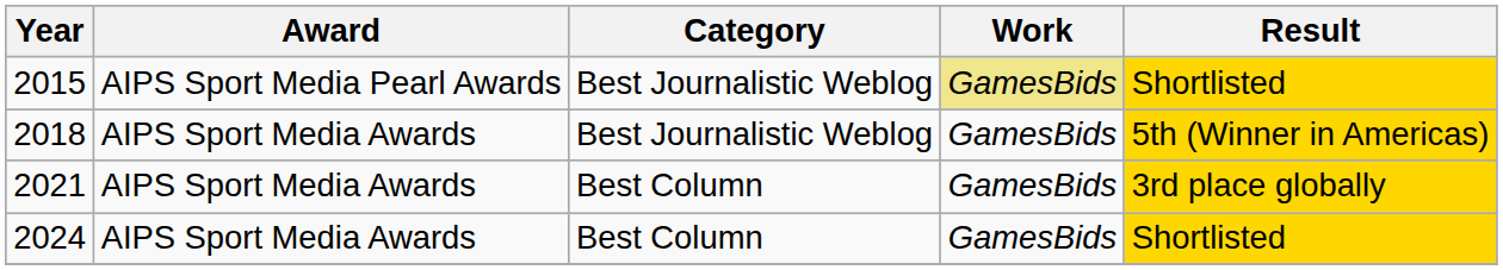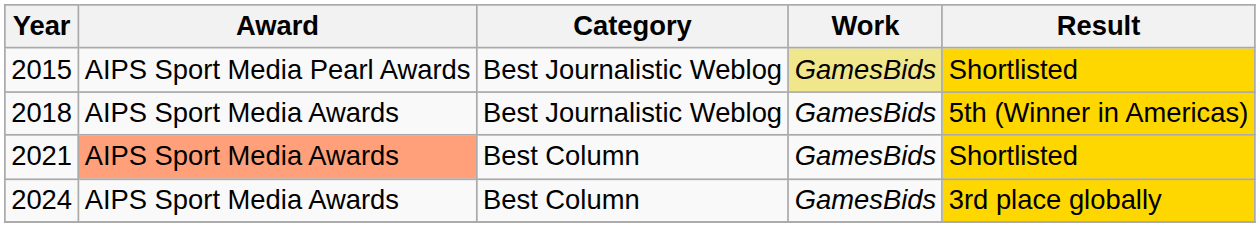2021 | Award: no background -> lightsalmon background
2021 | Result: 3rd place globally -> Shortlisted
2024 | Result: Shortlisted -> 3rd place globally
